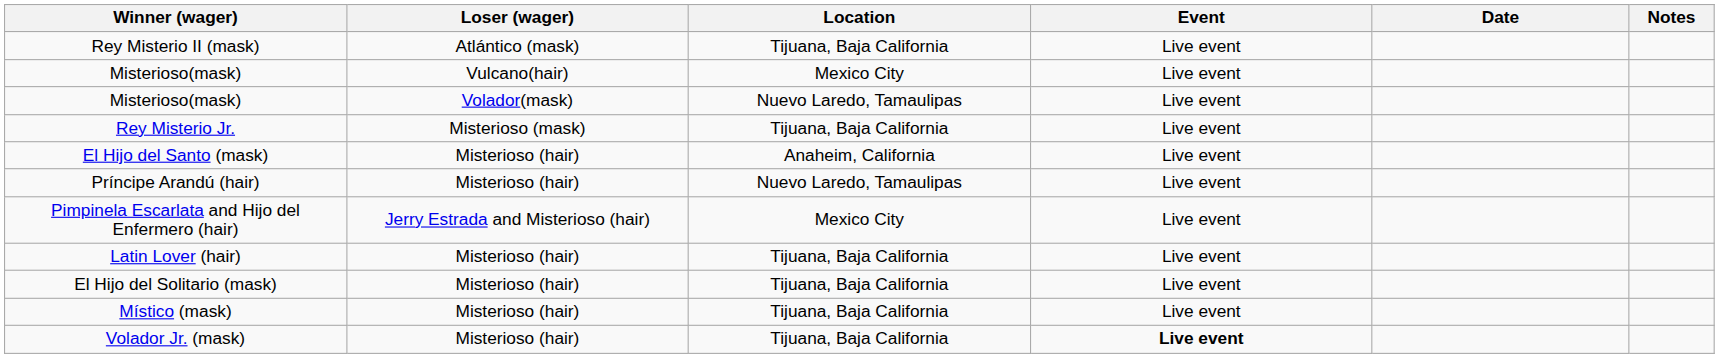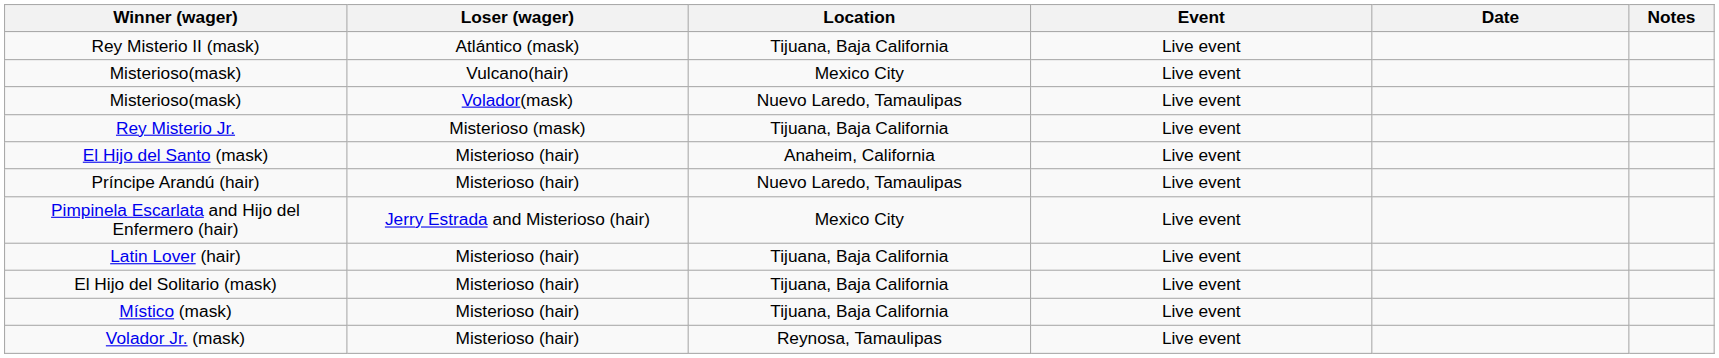Volador Jr. (mask) | Location: Tijuana, Baja California -> Reynosa, Tamaulipas
Volador Jr. (mask) | Event: bold -> normal
